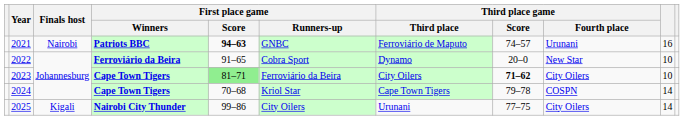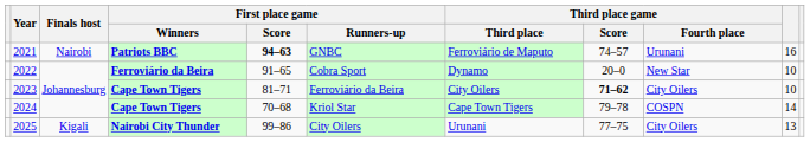2023 | First place game / Score: lightgreen background -> no background
2025 | column 10: 14 -> 13
